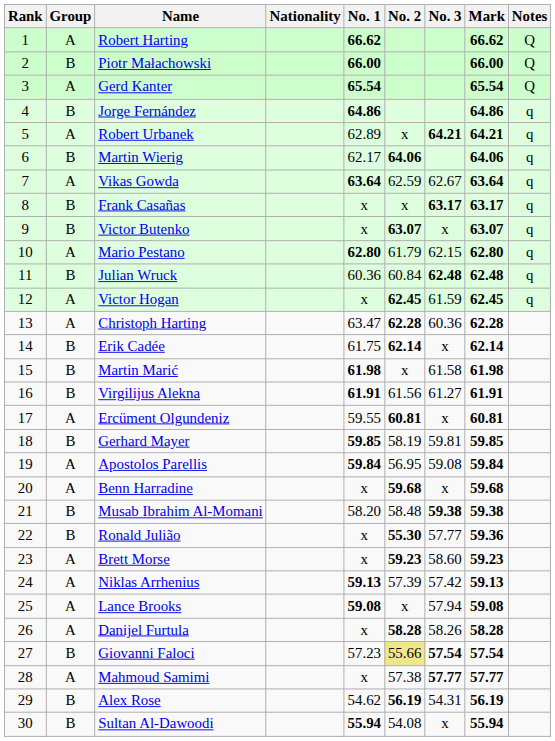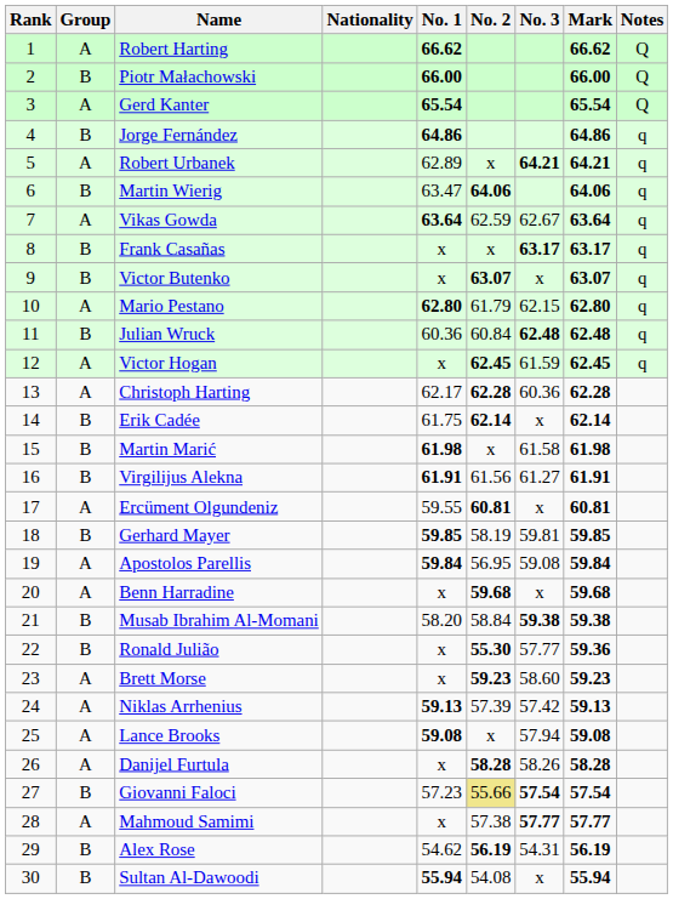Martin Wierig | No. 1: 62.17 -> 63.47
Christoph Harting | No. 1: 63.47 -> 62.17
Musab Ibrahim Al-Momani | No. 2: 58.48 -> 58.84
